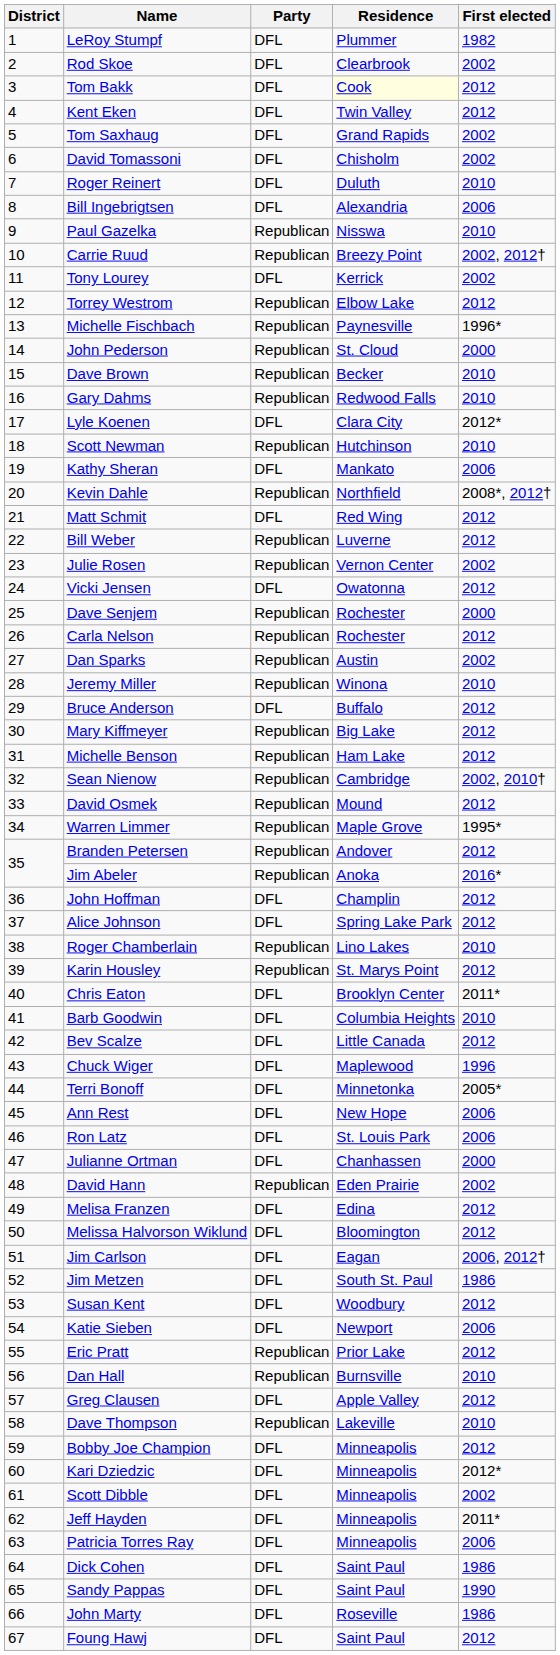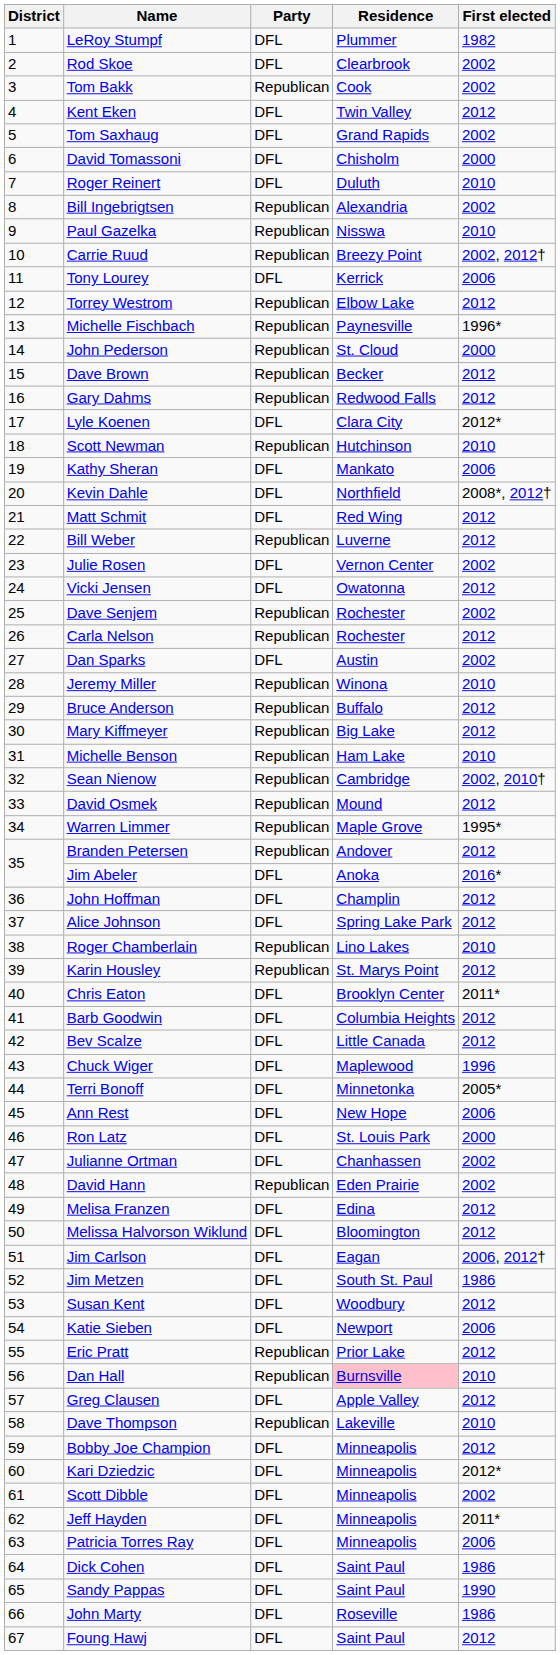Tom Bakk | Party: DFL -> Republican
Tom Bakk | Residence: lightyellow background -> no background
Tom Bakk | First elected: 2012 -> 2002
David Tomassoni | First elected: 2002 -> 2000
Bill Ingebrigtsen | Party: DFL -> Republican
Bill Ingebrigtsen | First elected: 2006 -> 2002
Tony Lourey | First elected: 2002 -> 2006
Dave Brown | First elected: 2010 -> 2012
Gary Dahms | First elected: 2010 -> 2012
Kevin Dahle | Party: Republican -> DFL
Julie Rosen | Party: Republican -> DFL
Dave Senjem | First elected: 2000 -> 2002
Dan Sparks | Party: Republican -> DFL
Bruce Anderson | Party: DFL -> Republican
Michelle Benson | First elected: 2012 -> 2010
Jim Abeler | Party: Republican -> DFL
Barb Goodwin | First elected: 2010 -> 2012
Ron Latz | First elected: 2006 -> 2000
Julianne Ortman | First elected: 2000 -> 2002
Dan Hall | Residence: no background -> pink background
